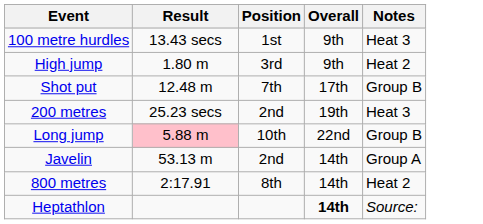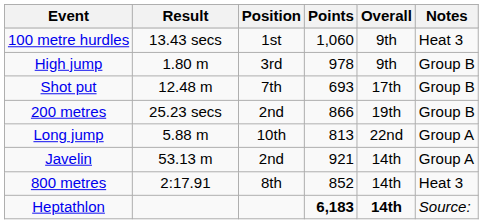+ column: Points | 1,060 | 978 | 693 | 866 | 813 | 921 | 852 | 6,183
High jump | Notes: Heat 2 -> Group B
200 metres | Notes: Heat 3 -> Group B
Long jump | Result: pink background -> no background
Long jump | Notes: Group B -> Group A
800 metres | Notes: Heat 2 -> Heat 3
